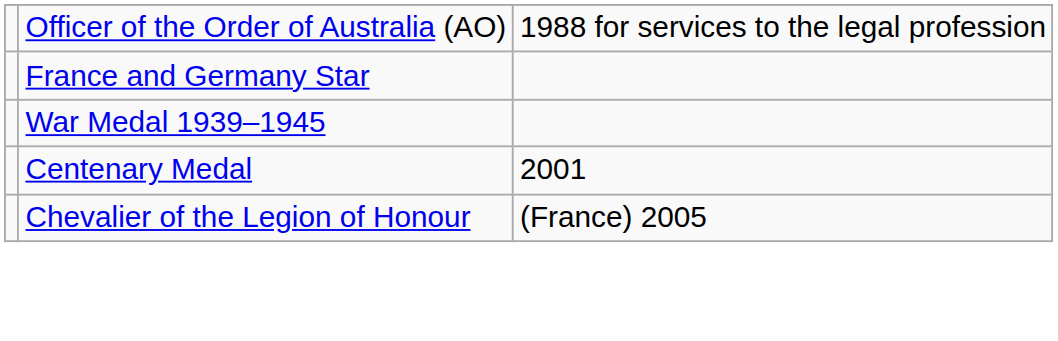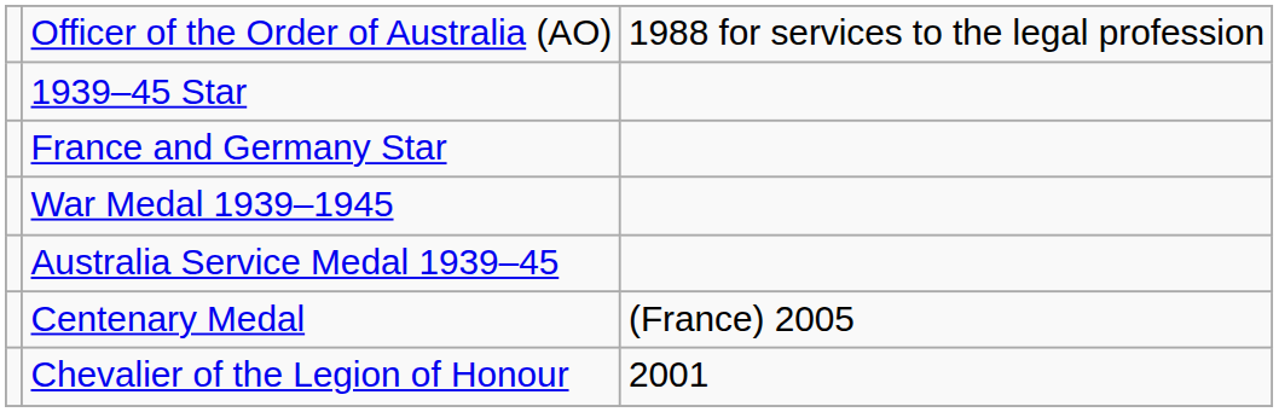+ row: 1939–45 Star
+ row: Australia Service Medal 1939–45
Centenary Medal | column 3: 2001 -> (France) 2005
Chevalier of the Legion of Honour | column 3: (France) 2005 -> 2001
